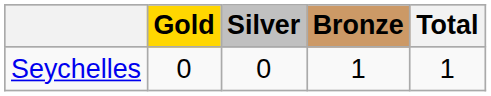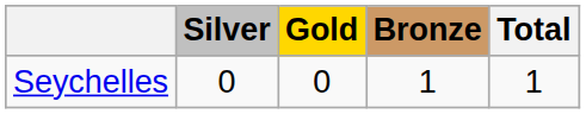columns swapped: Gold <-> Silver
